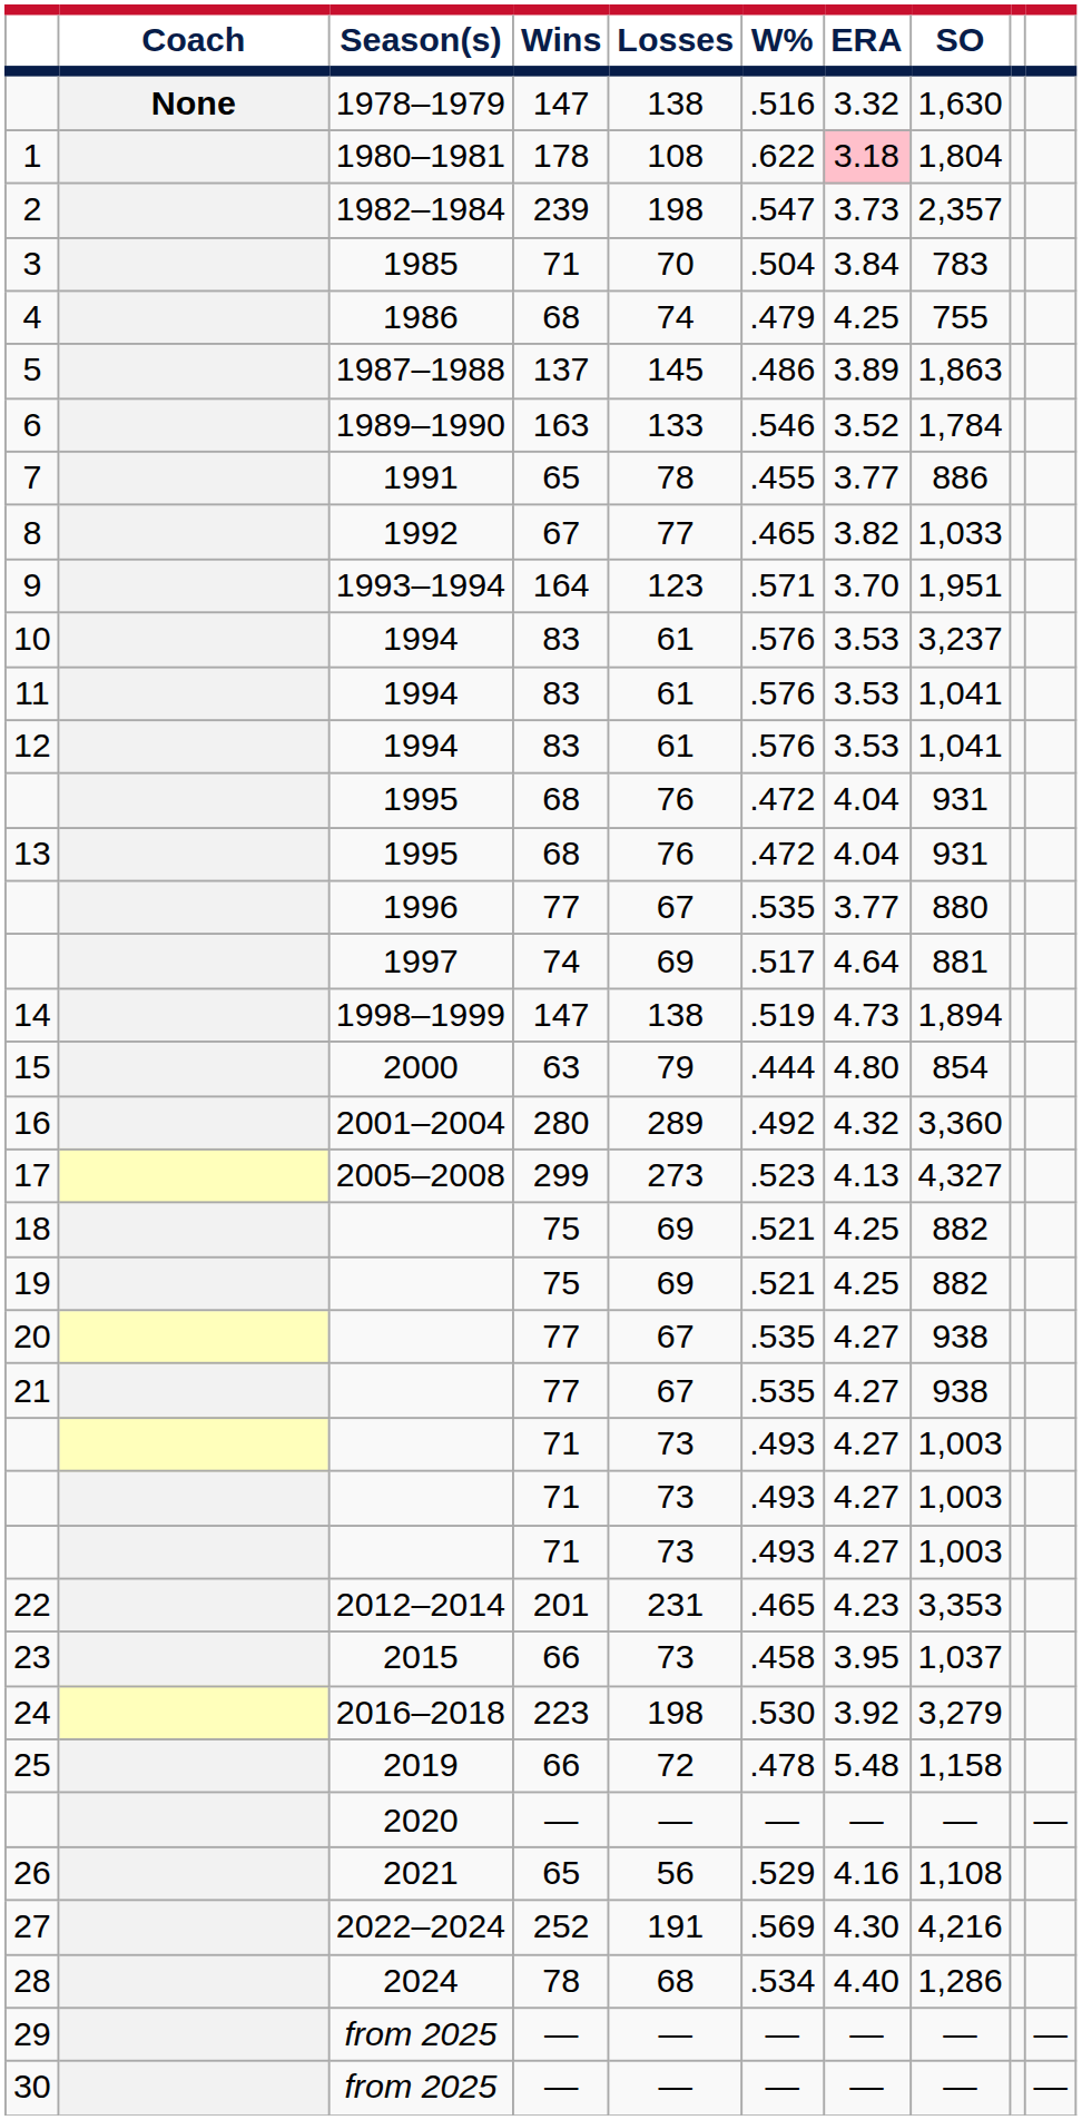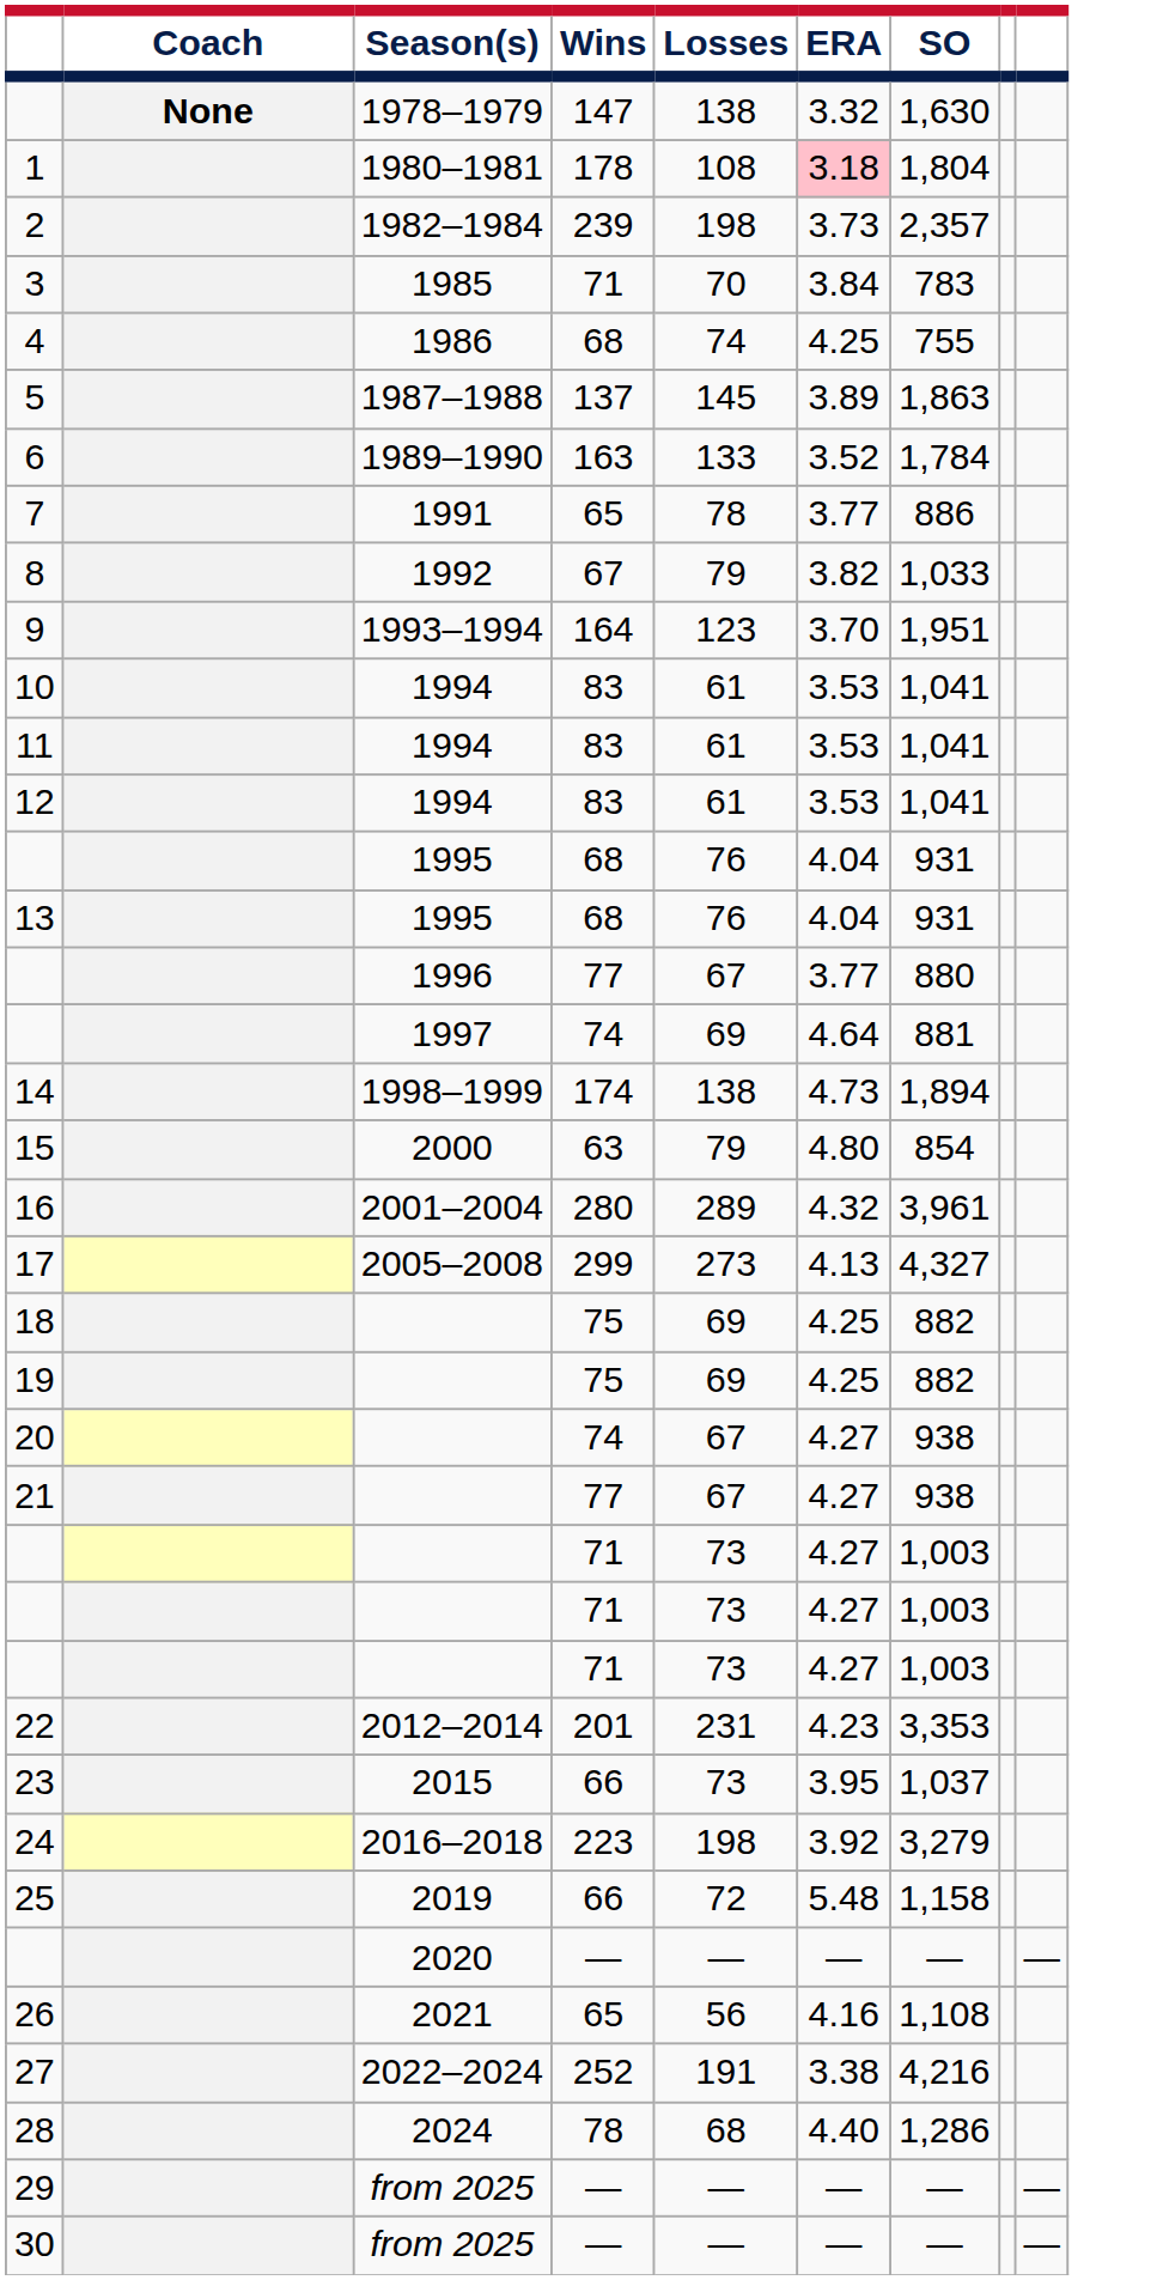- column: W% | .516 | .622 | .547 | .504 | .479 | .486 | .546 | .455 | .465 | .571 | .576 | .576 | .576 | .472 | .472 | .535 | .517 | .519 | .444 | .492 | .523 | .521 | .521 | .535 | .535 | .493 | .493 | .493 | .465 | .458 | .530 | .478 | — | .529 | .569 | .534 | — | —
8 | Losses: 77 -> 79
10 | SO: 3,237 -> 1,041
14 | Wins: 147 -> 174
16 | SO: 3,360 -> 3,961
20 | Wins: 77 -> 74
27 | ERA: 4.30 -> 3.38
